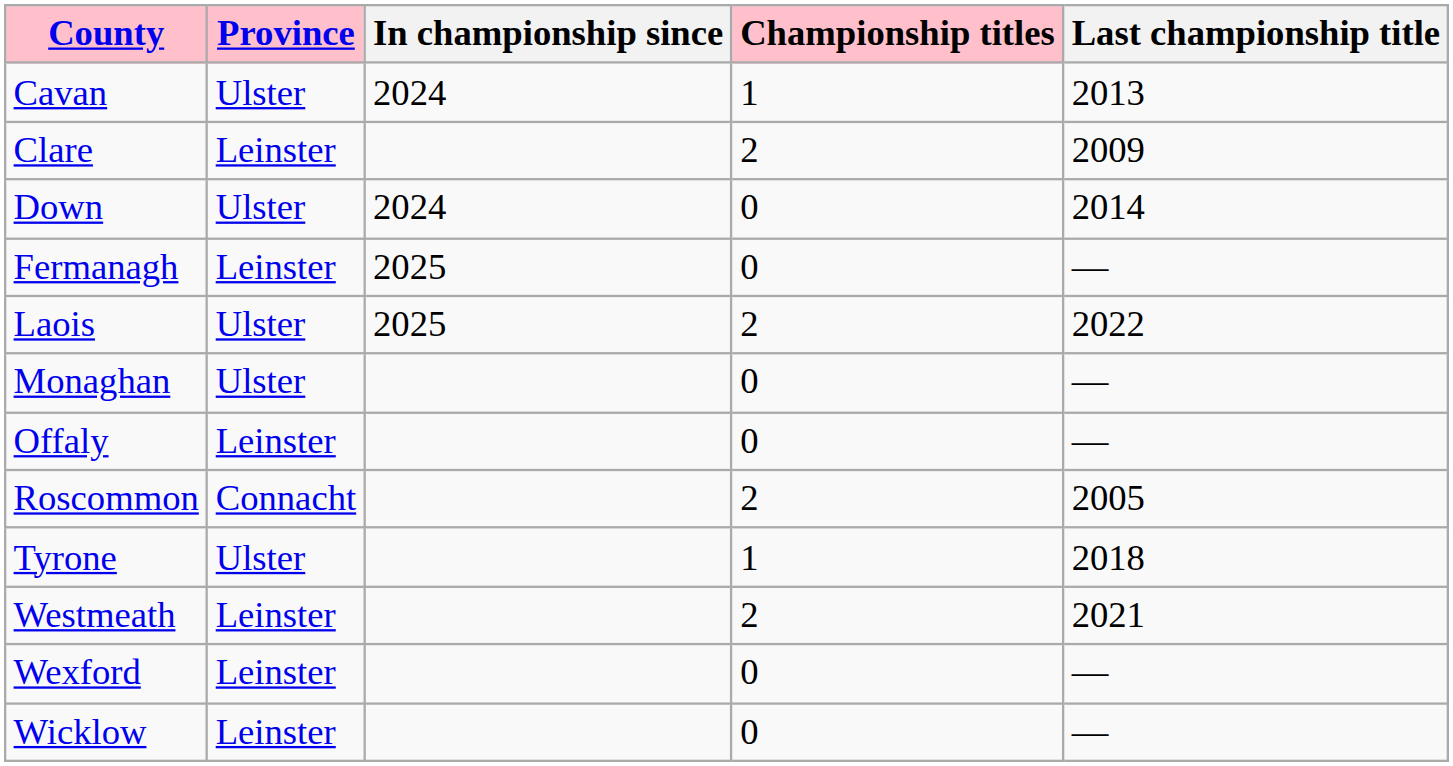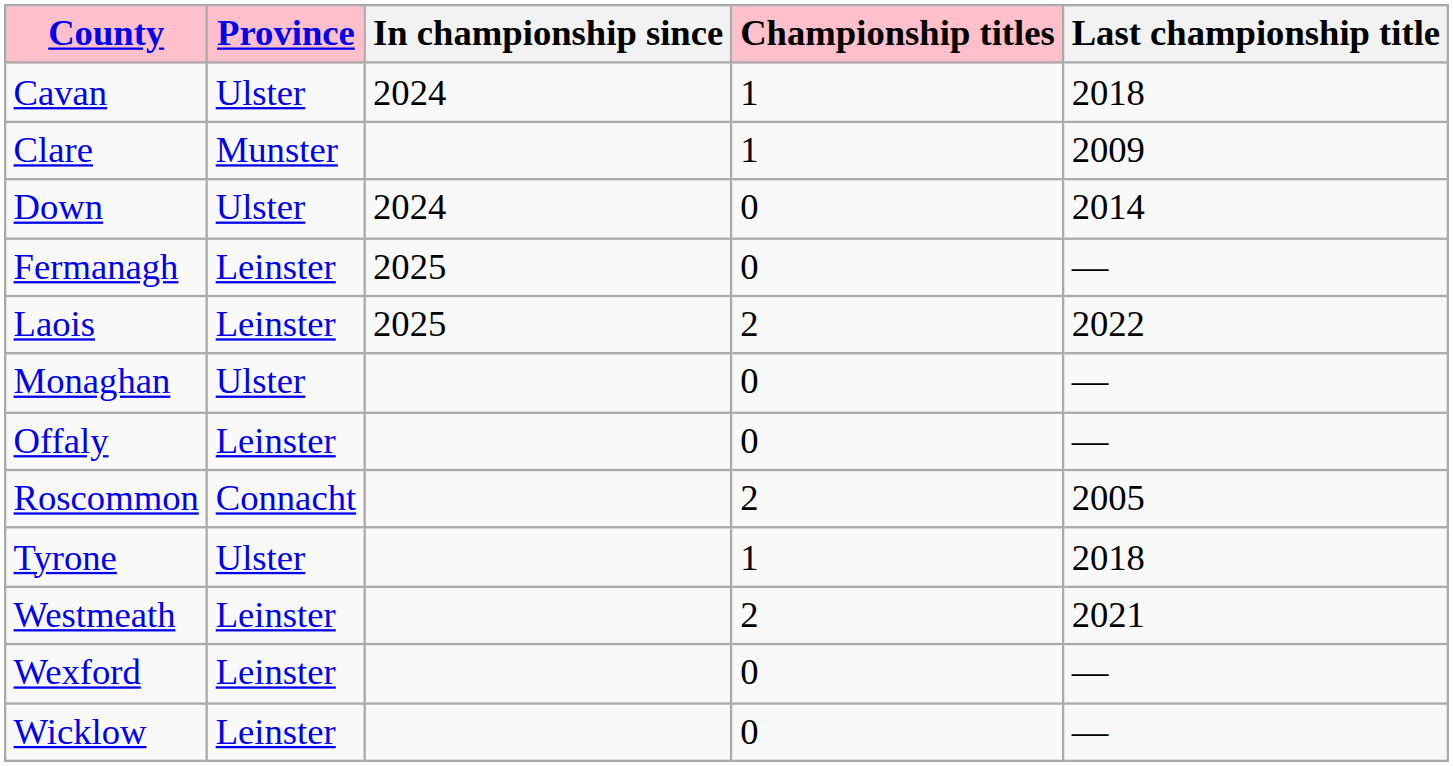Cavan | Last championship title: 2013 -> 2018
Clare | Province: Leinster -> Munster
Clare | Championship titles: 2 -> 1
Laois | Province: Ulster -> Leinster
